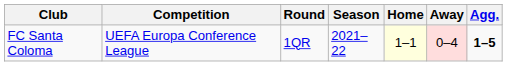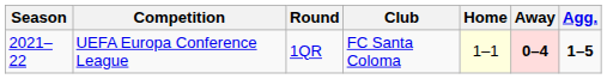columns swapped: Season <-> Club
UEFA Europa Conference League | Away: normal -> bold
